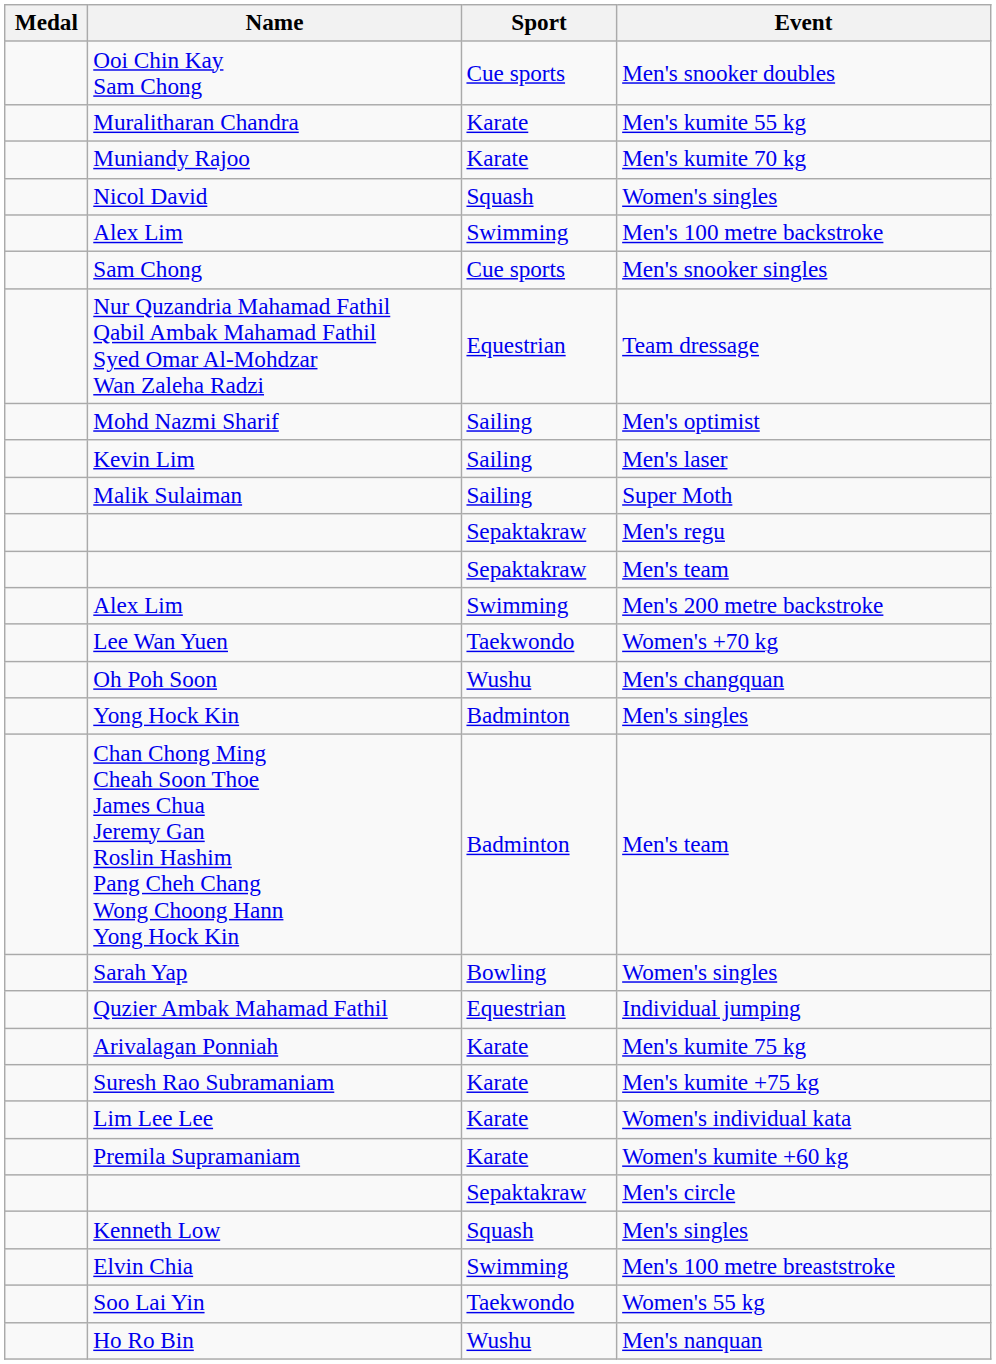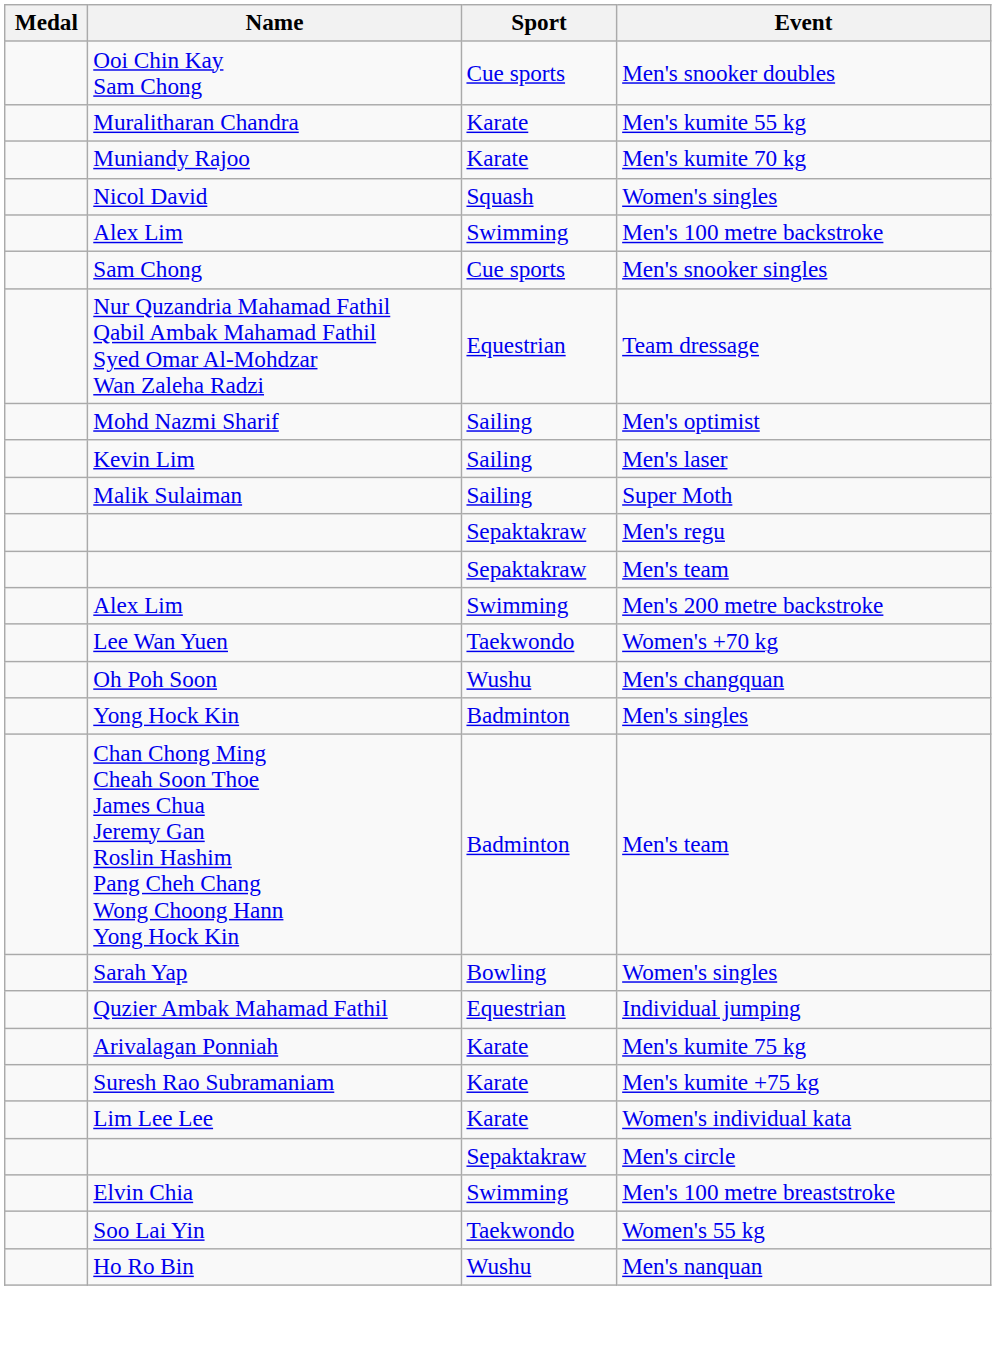- row: Premila Supramaniam | Karate | Women's kumite +60 kg
- row: Kenneth Low | Squash | Men's singles
